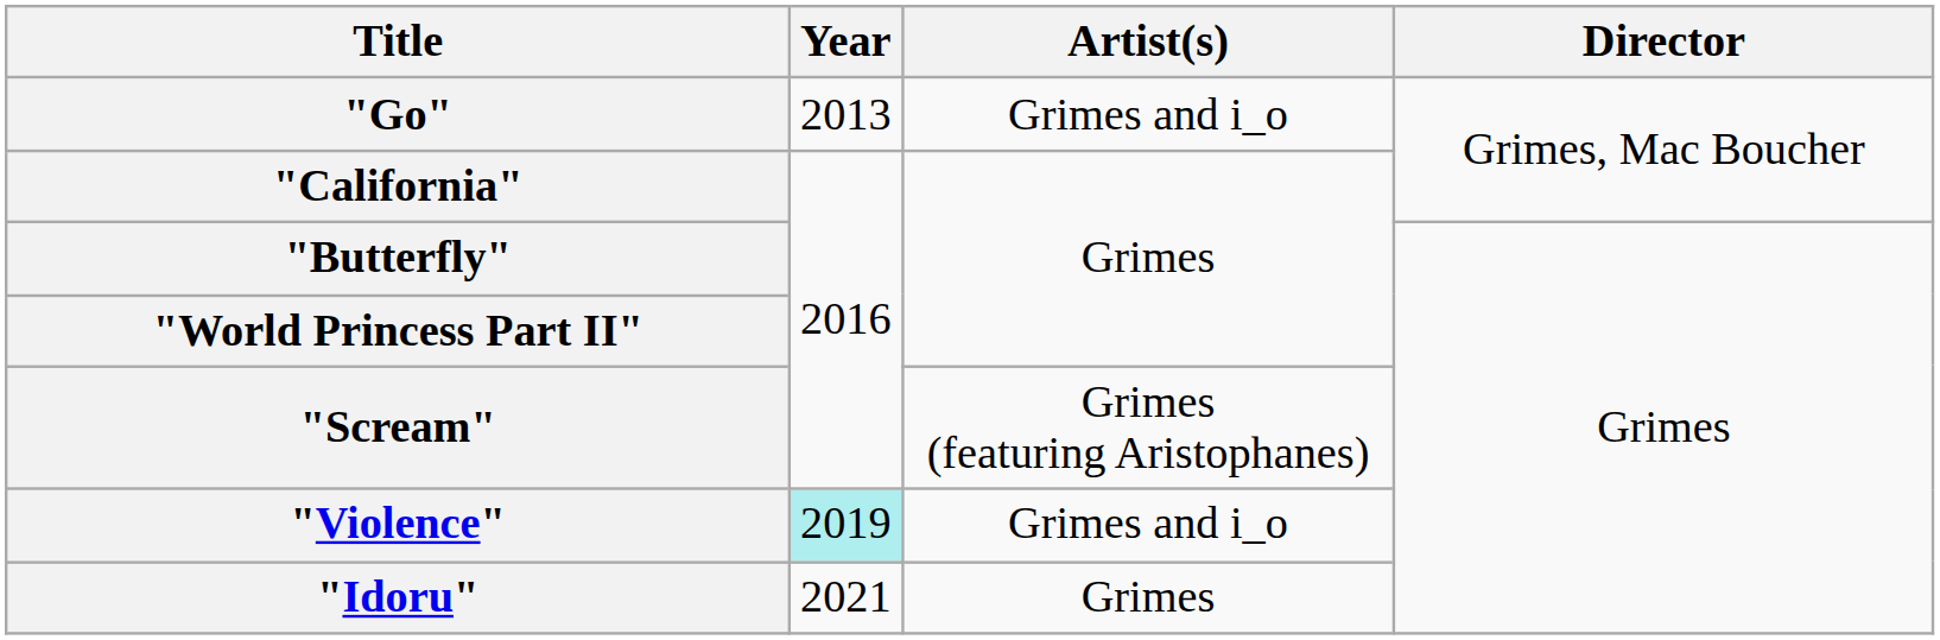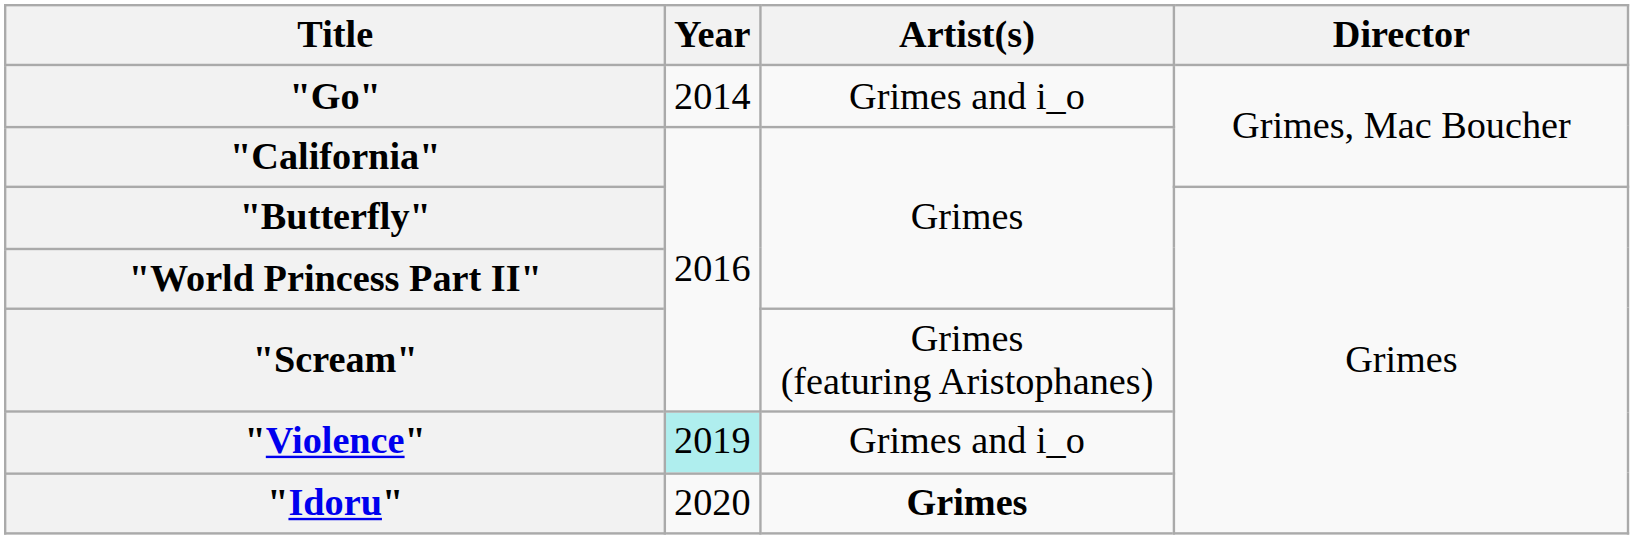"Go" | Year: 2013 -> 2014
"Idoru" | Year: 2021 -> 2020
"Idoru" | Artist(s): normal -> bold
